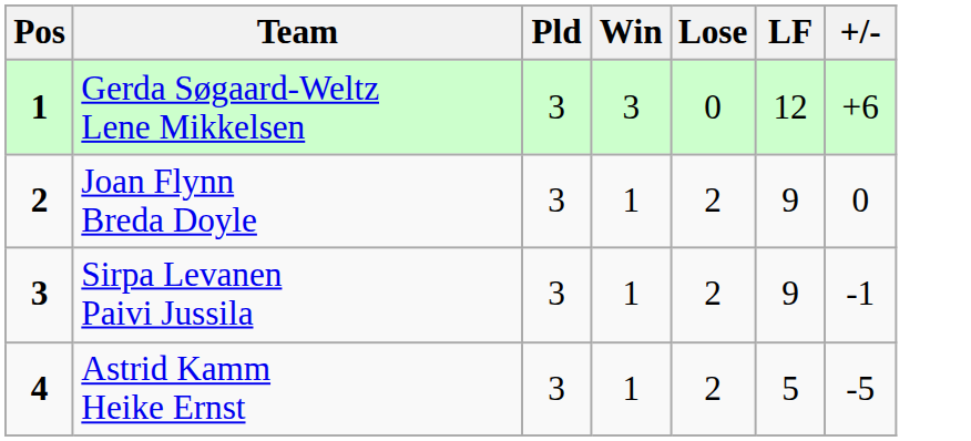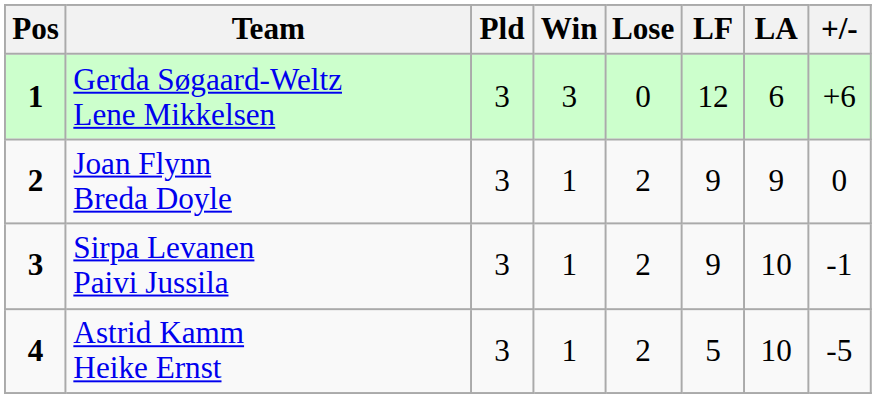+ column: LA | 6 | 9 | 10 | 10
